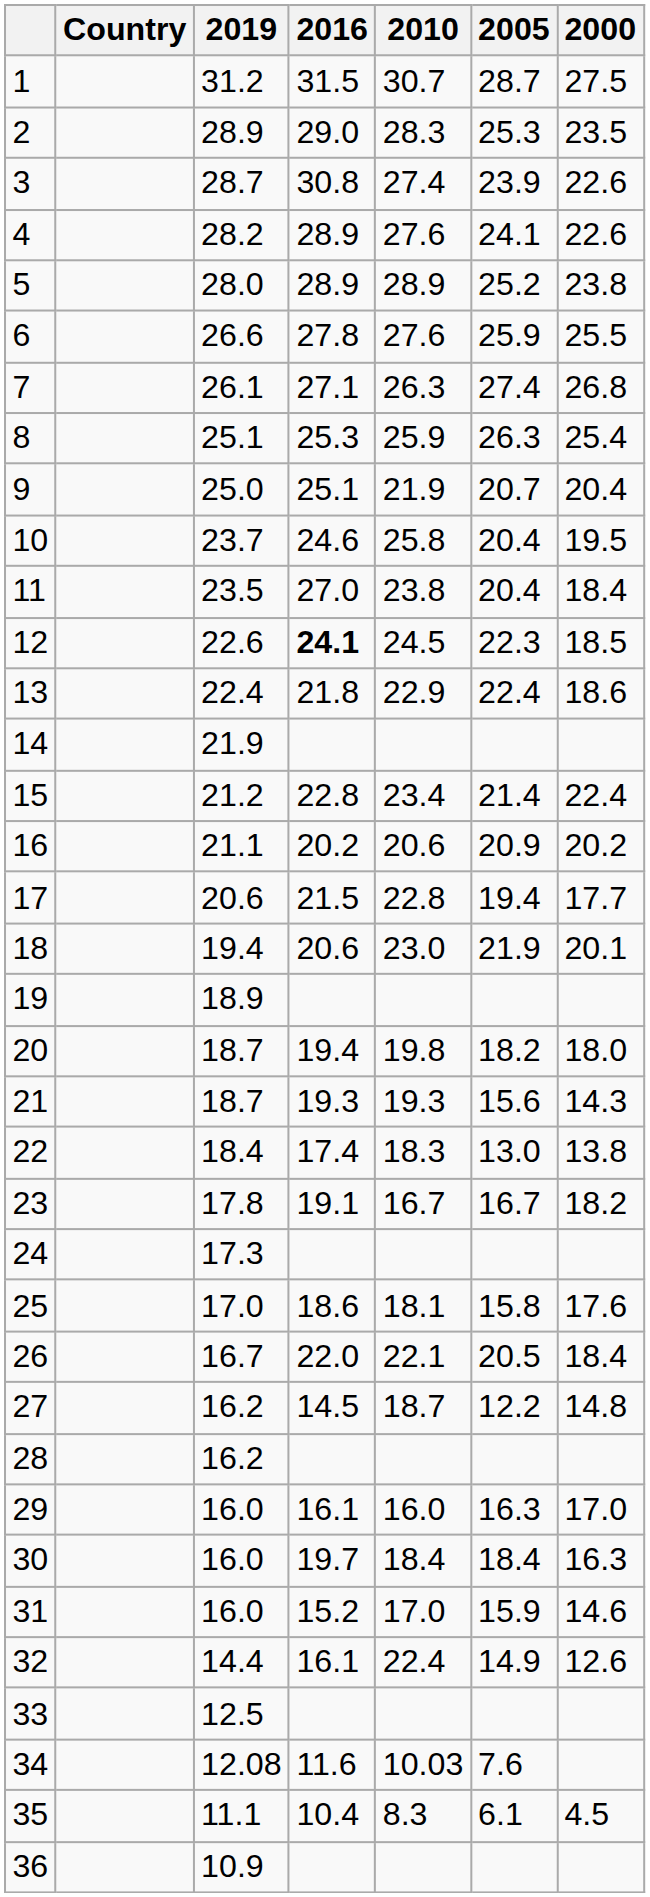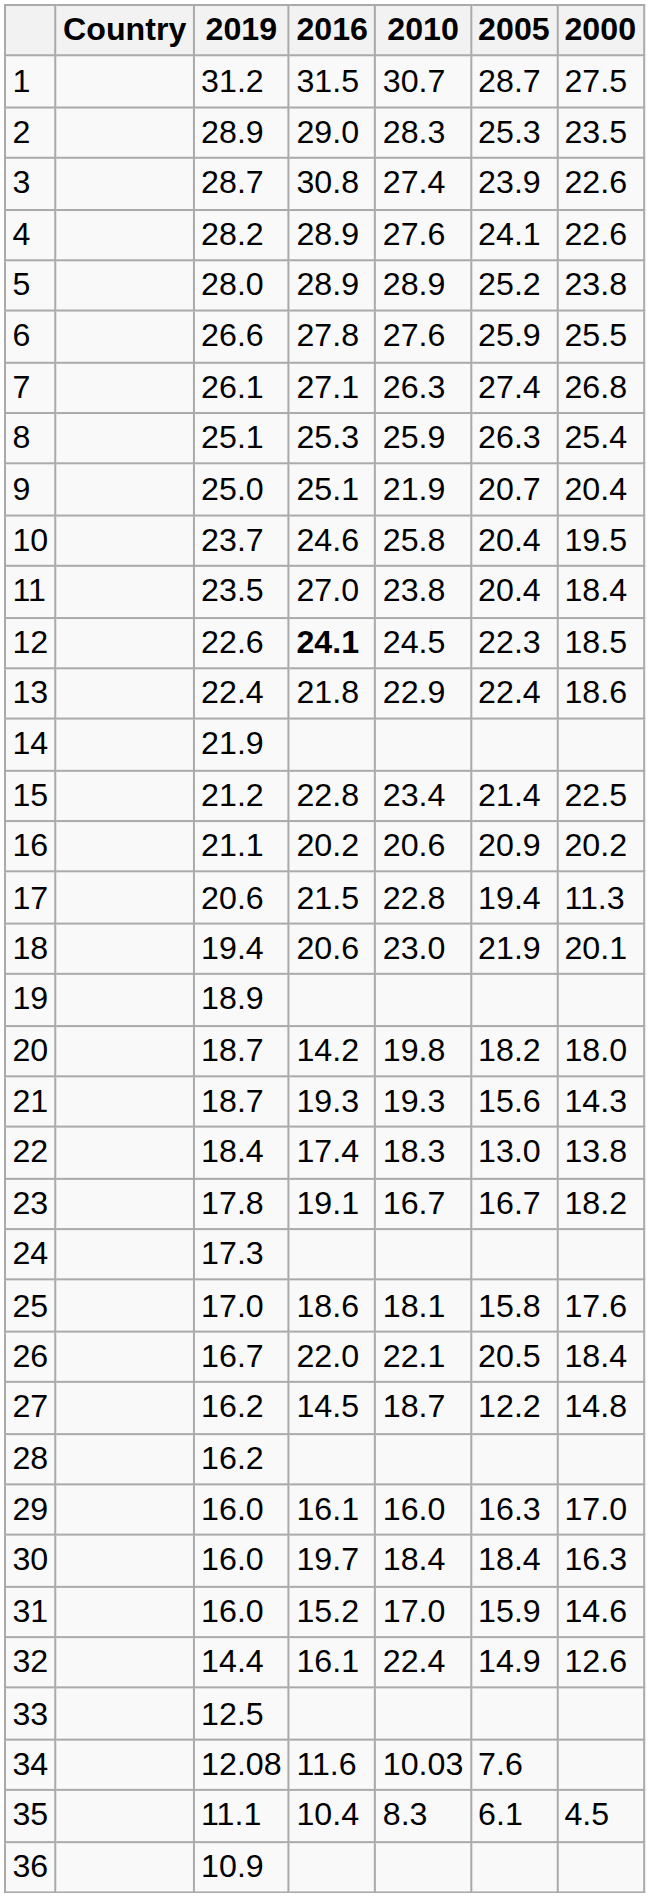15 | 2000: 22.4 -> 22.5
17 | 2000: 17.7 -> 11.3
20 | 2016: 19.4 -> 14.2
